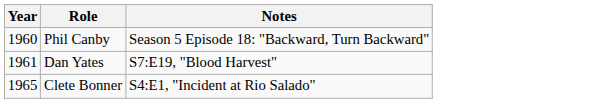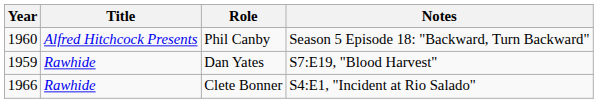+ column: Title | Alfred Hitchcock Presents | Rawhide | Rawhide
Dan Yates | Year: 1961 -> 1959
Clete Bonner | Year: 1965 -> 1966
